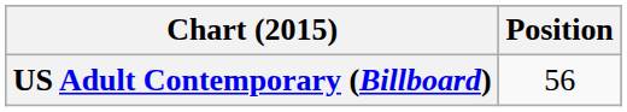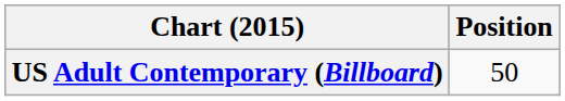US Adult Contemporary (Billboard) | Position: 56 -> 50
